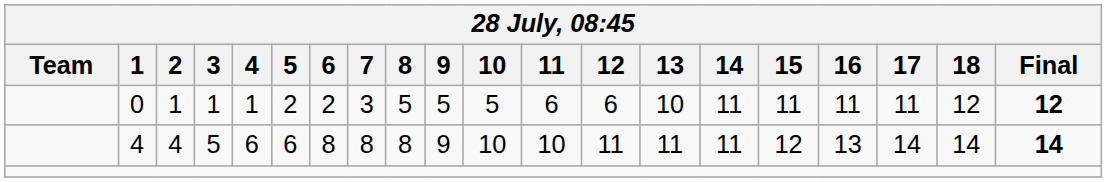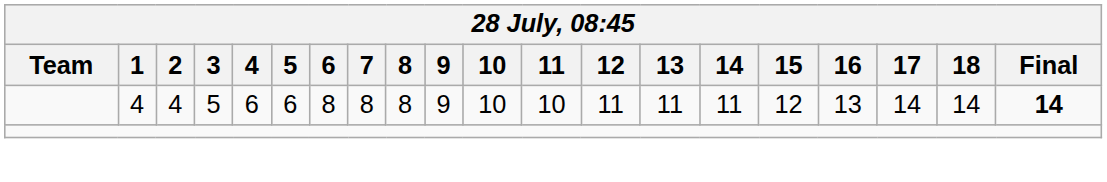- row: 0 | 1 | 1 | 1 | 2 | 2 | 3 | 5 | 5 | 5 | 6 | 6 | 10 | 11 | 11 | 11 | 11 | 12 | 12
